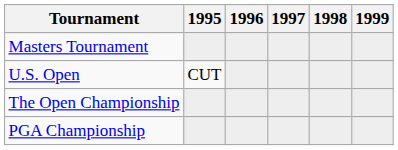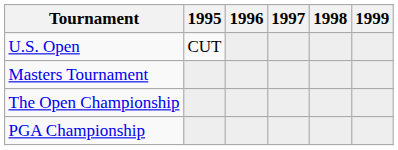rows swapped: Masters Tournament <-> U.S. Open
